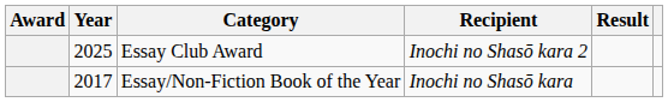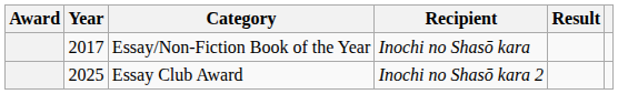rows swapped: Essay/Non-Fiction Book of the Year <-> Essay Club Award
